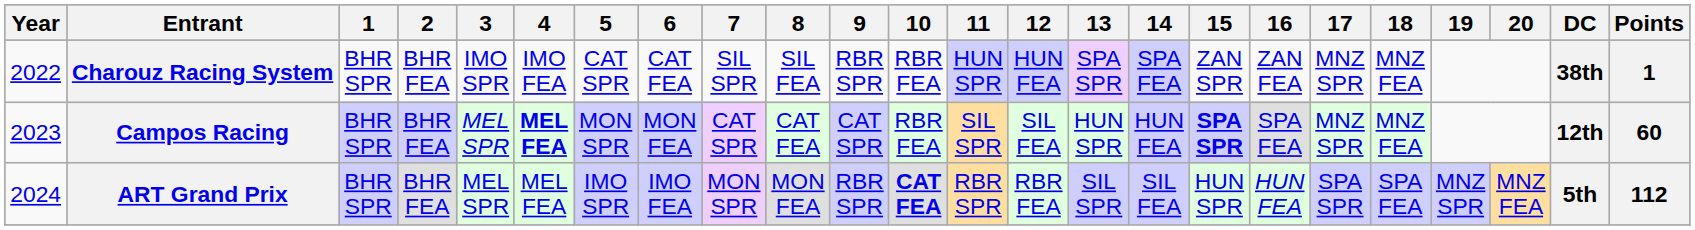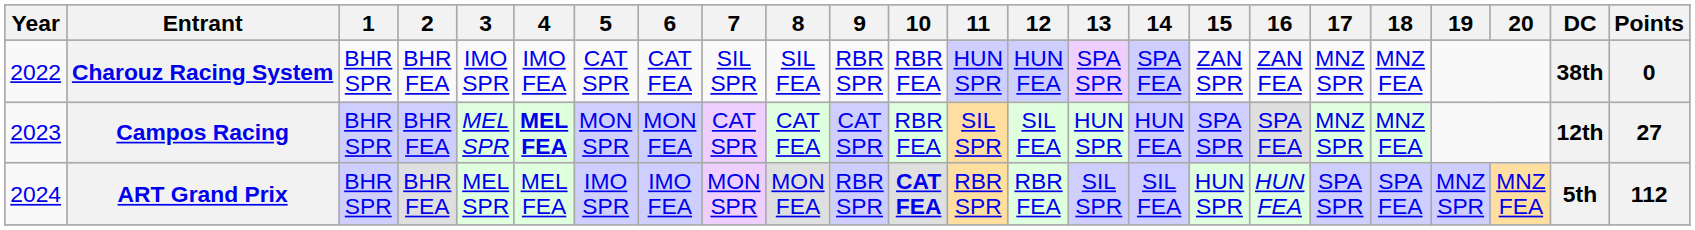Charouz Racing System | Points: 1 -> 0
Campos Racing | 15: bold -> normal
Campos Racing | Points: 60 -> 27
